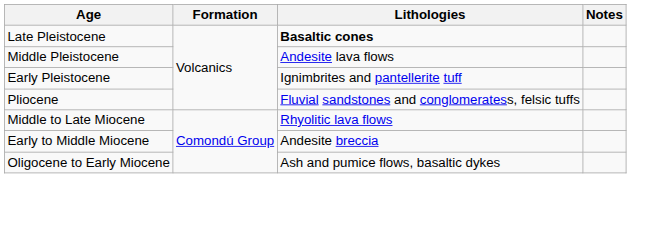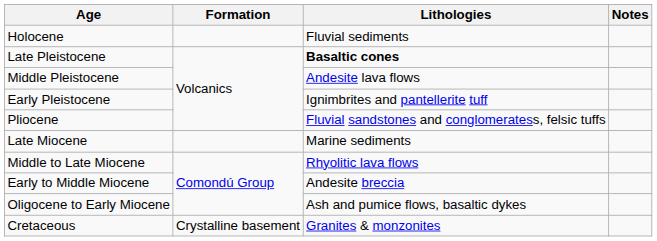+ row: Holocene | Fluvial sediments
+ row: Late Miocene | Marine sediments
+ row: Cretaceous | Crystalline basement | Granites & monzonites
